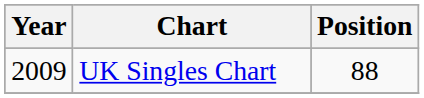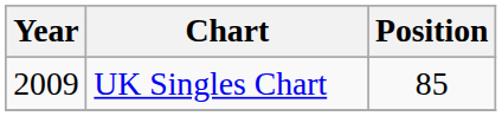UK Singles Chart | Position: 88 -> 85
